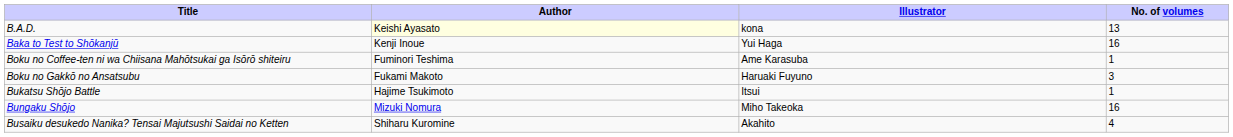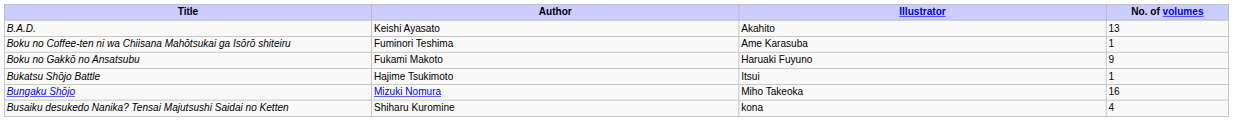B.A.D. | Author: lightyellow background -> no background
B.A.D. | Illustrator: kona -> Akahito
- row: Baka to Test to Shōkanjū | Kenji Inoue | Yui Haga | 16
Boku no Gakkō no Ansatsubu | No. of volumes: 3 -> 9
Busaiku desukedo Nanika? Tensai Majutsushi Saidai no Ketten | Illustrator: Akahito -> kona
